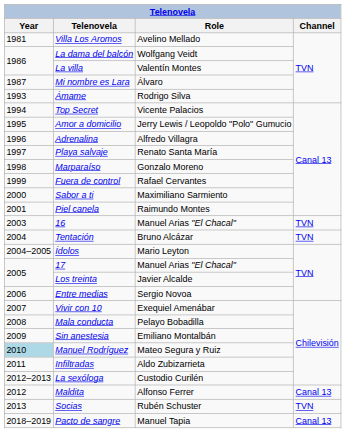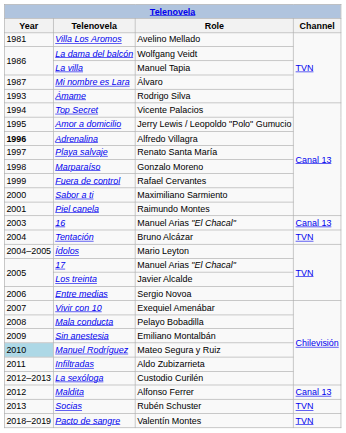La villa | Role: Valentín Montes -> Manuel Tapia
Adrenalina | Year: normal -> bold
16 | Channel: TVN -> Canal 13
Pacto de sangre | Role: Manuel Tapia -> Valentín Montes
Pacto de sangre | Channel: Canal 13 -> TVN
